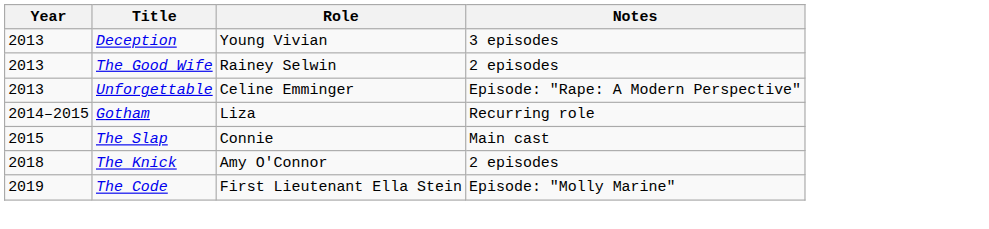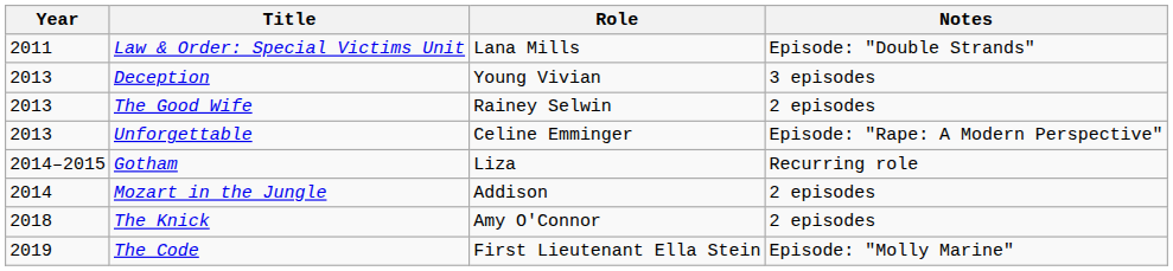+ row: 2011 | Law & Order: Special Victims Unit | Lana Mills | Episode: "Double Strands"
+ row: 2014 | Mozart in the Jungle | Addison | 2 episodes
- row: 2015 | The Slap | Connie | Main cast
